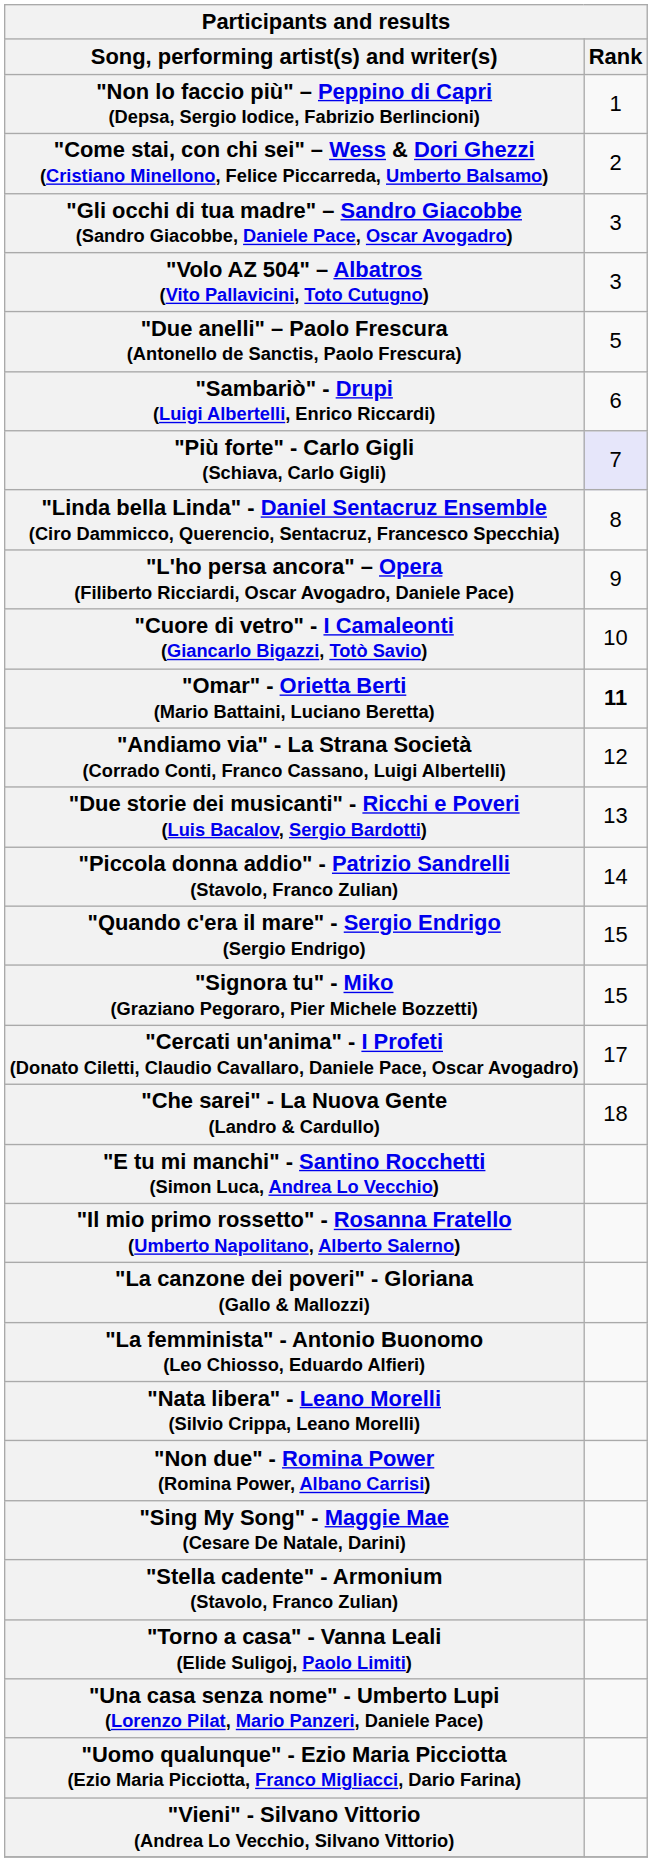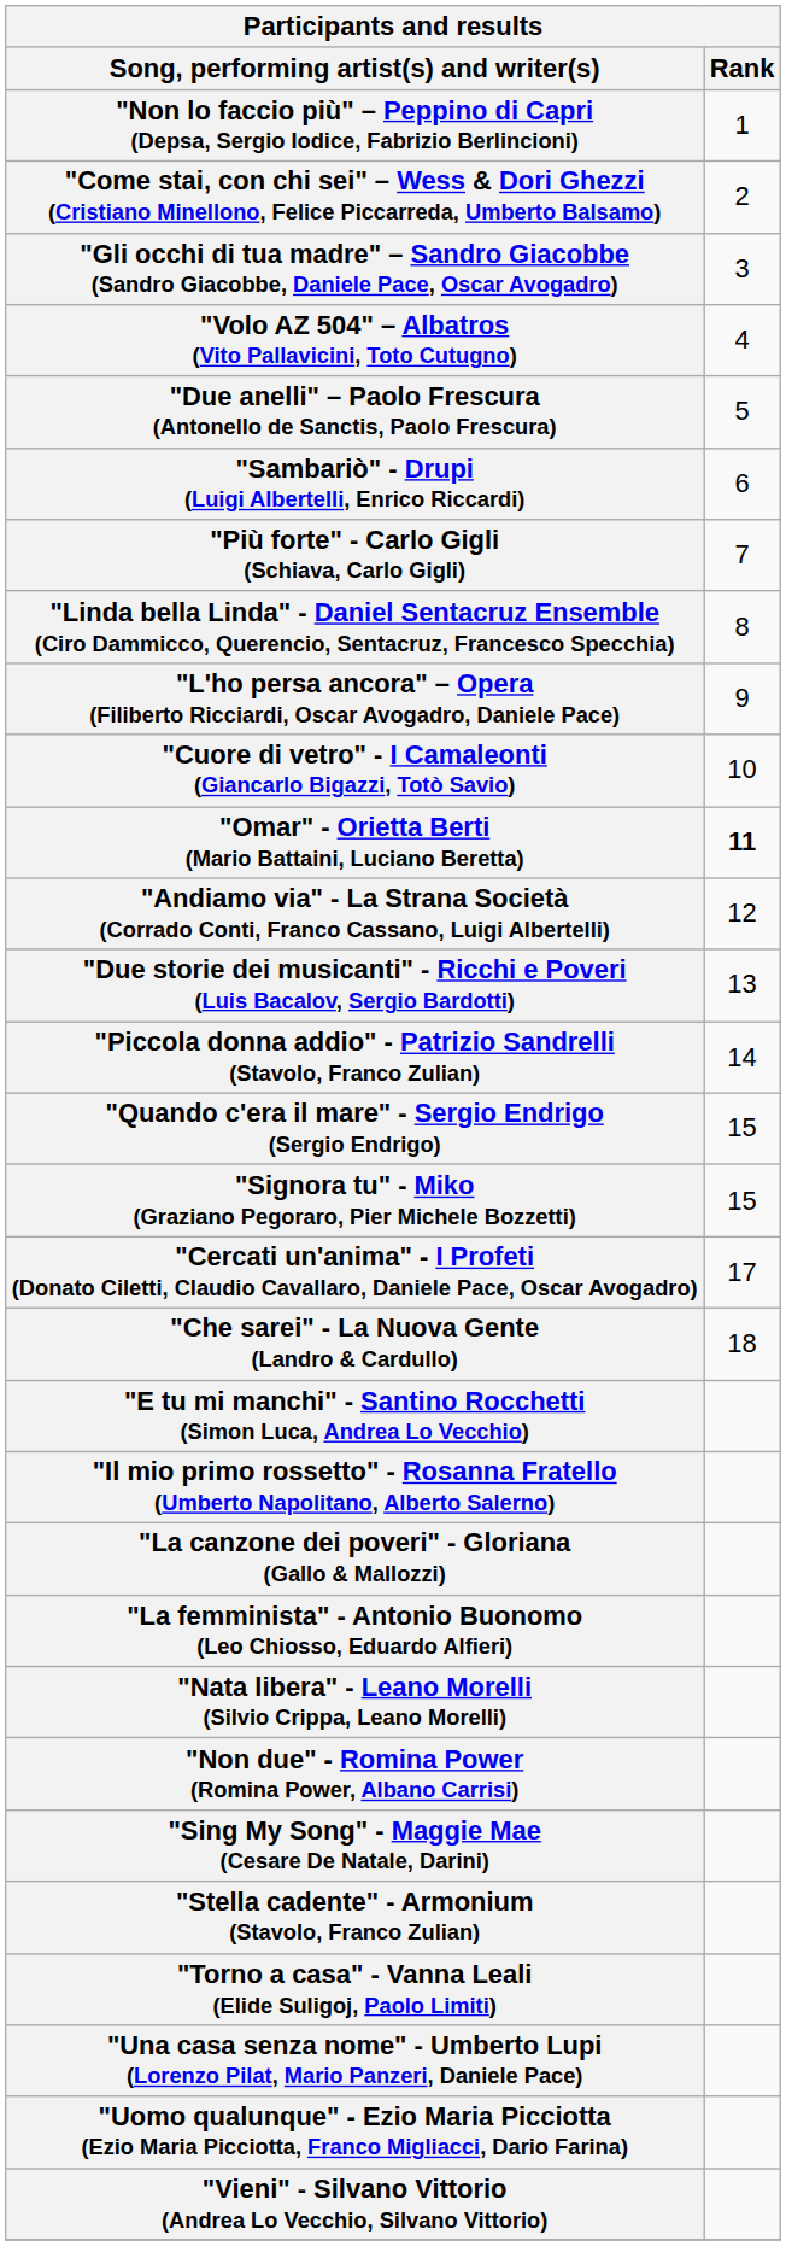"Volo AZ 504" – Albatros (Vito Pallavicini, Toto Cutugno) | Rank: 3 -> 4
"Più forte" - Carlo Gigli (Schiava, Carlo Gigli) | Rank: lavender background -> no background
